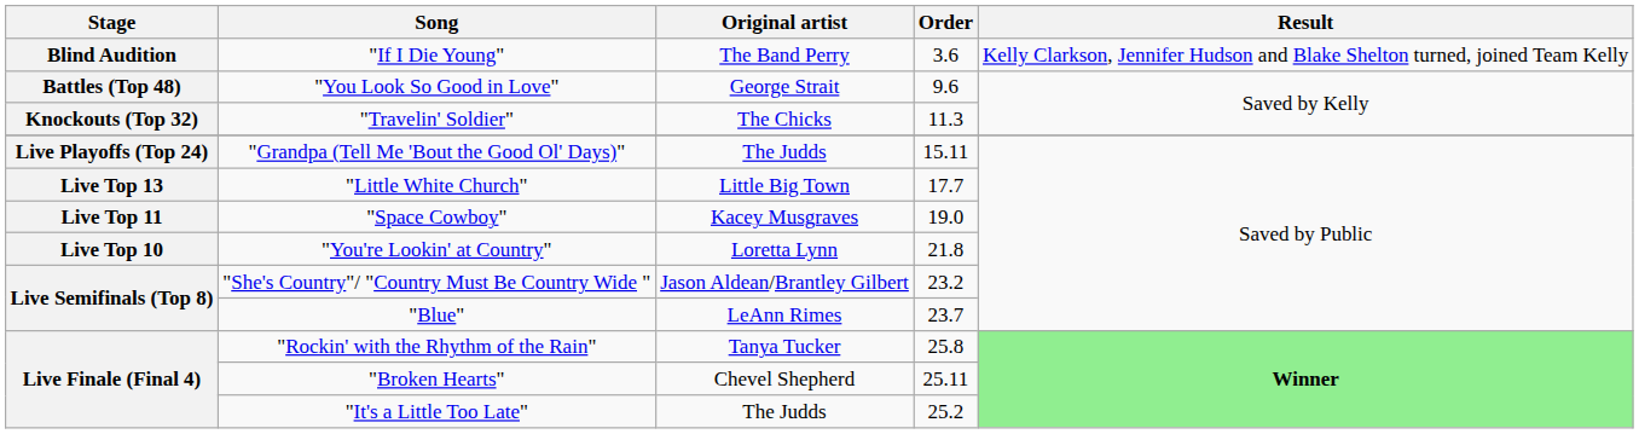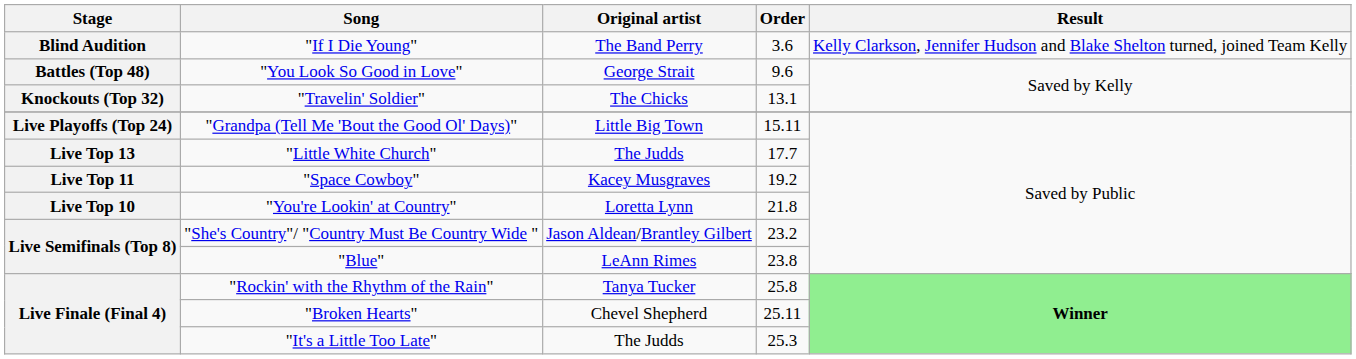"Travelin' Soldier" | Order: 11.3 -> 13.1
"Grandpa (Tell Me 'Bout the Good Ol' Days)" | Original artist: The Judds -> Little Big Town
"Little White Church" | Original artist: Little Big Town -> The Judds
"Space Cowboy" | Order: 19.0 -> 19.2
"Blue" | Order: 23.7 -> 23.8
"It's a Little Too Late" | Order: 25.2 -> 25.3
